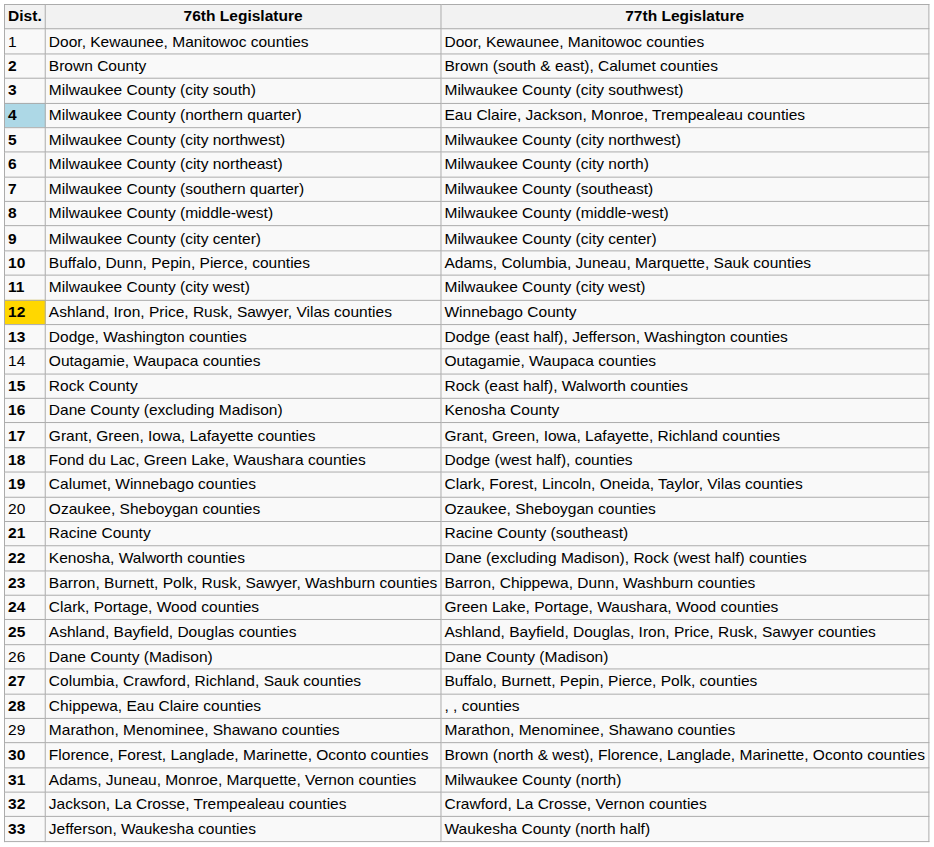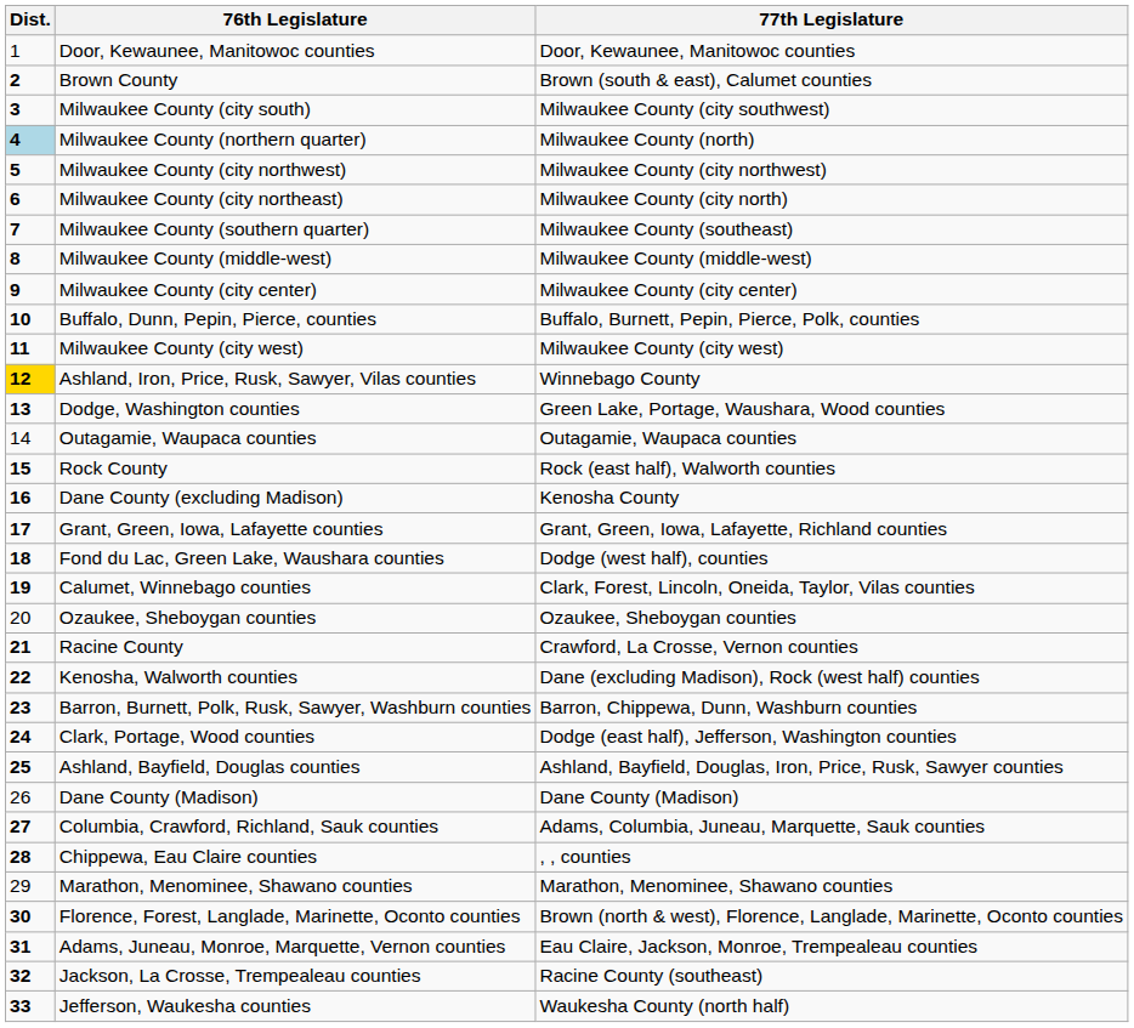Milwaukee County (northern quarter) | 77th Legislature: Eau Claire, Jackson, Monroe, Trempealeau counties -> Milwaukee County (north)
Buffalo, Dunn, Pepin, Pierce, counties | 77th Legislature: Adams, Columbia, Juneau, Marquette, Sauk counties -> Buffalo, Burnett, Pepin, Pierce, Polk, counties
Dodge, Washington counties | 77th Legislature: Dodge (east half), Jefferson, Washington counties -> Green Lake, Portage, Waushara, Wood counties
Racine County | 77th Legislature: Racine County (southeast) -> Crawford, La Crosse, Vernon counties
Clark, Portage, Wood counties | 77th Legislature: Green Lake, Portage, Waushara, Wood counties -> Dodge (east half), Jefferson, Washington counties
Columbia, Crawford, Richland, Sauk counties | 77th Legislature: Buffalo, Burnett, Pepin, Pierce, Polk, counties -> Adams, Columbia, Juneau, Marquette, Sauk counties
Adams, Juneau, Monroe, Marquette, Vernon counties | 77th Legislature: Milwaukee County (north) -> Eau Claire, Jackson, Monroe, Trempealeau counties
Jackson, La Crosse, Trempealeau counties | 77th Legislature: Crawford, La Crosse, Vernon counties -> Racine County (southeast)
